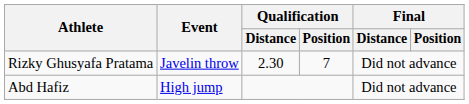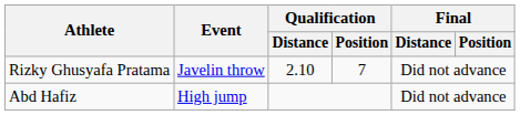Rizky Ghusyafa Pratama | Qualification / Distance: 2.30 -> 2.10
